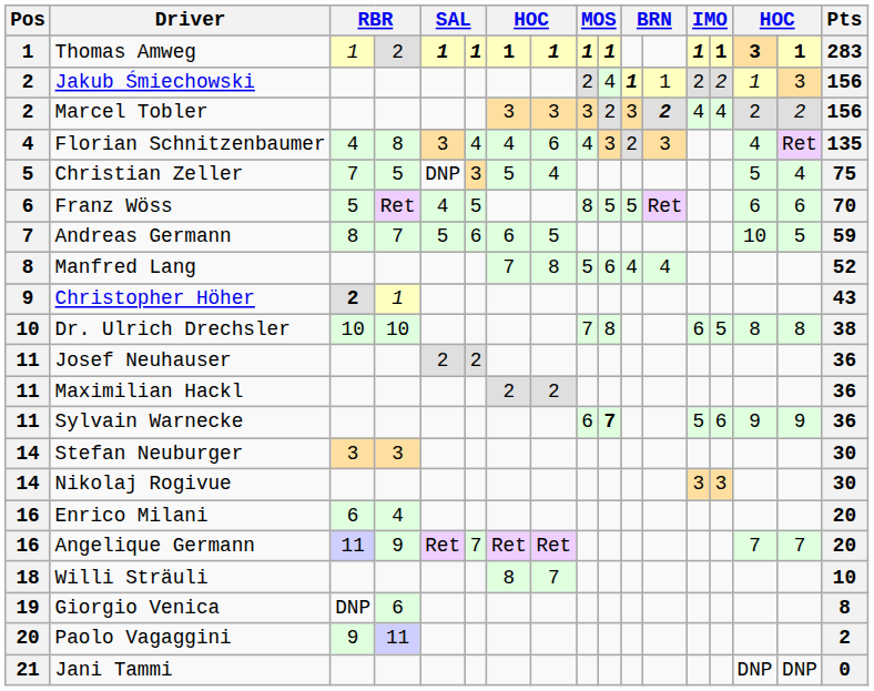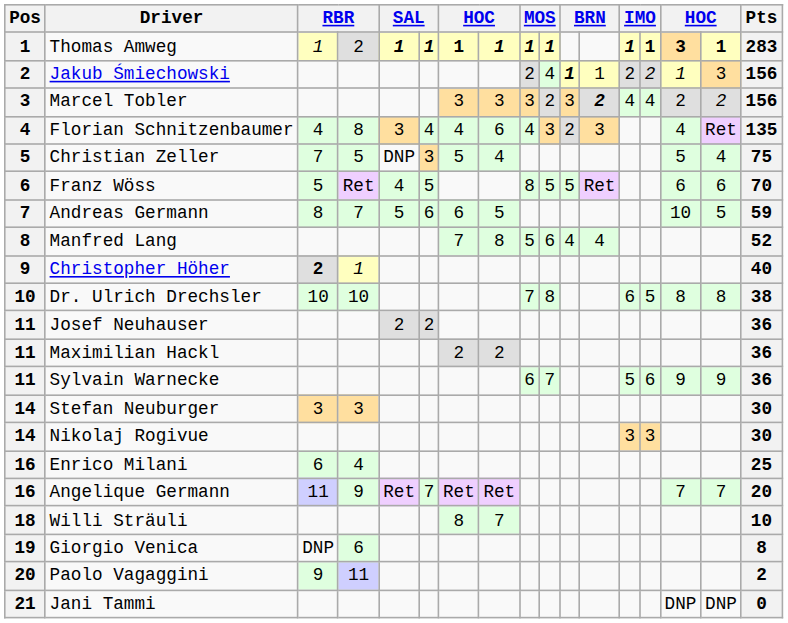Marcel Tobler | Pos: 2 -> 3
Christopher Höher | Pts: 43 -> 40
Sylvain Warnecke | column 10: bold -> normal
Enrico Milani | Pts: 20 -> 25
